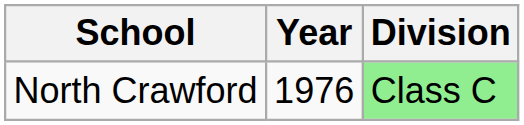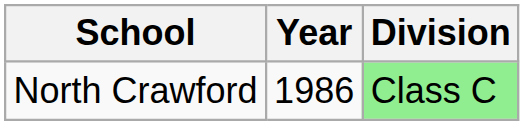North Crawford | Year: 1976 -> 1986
